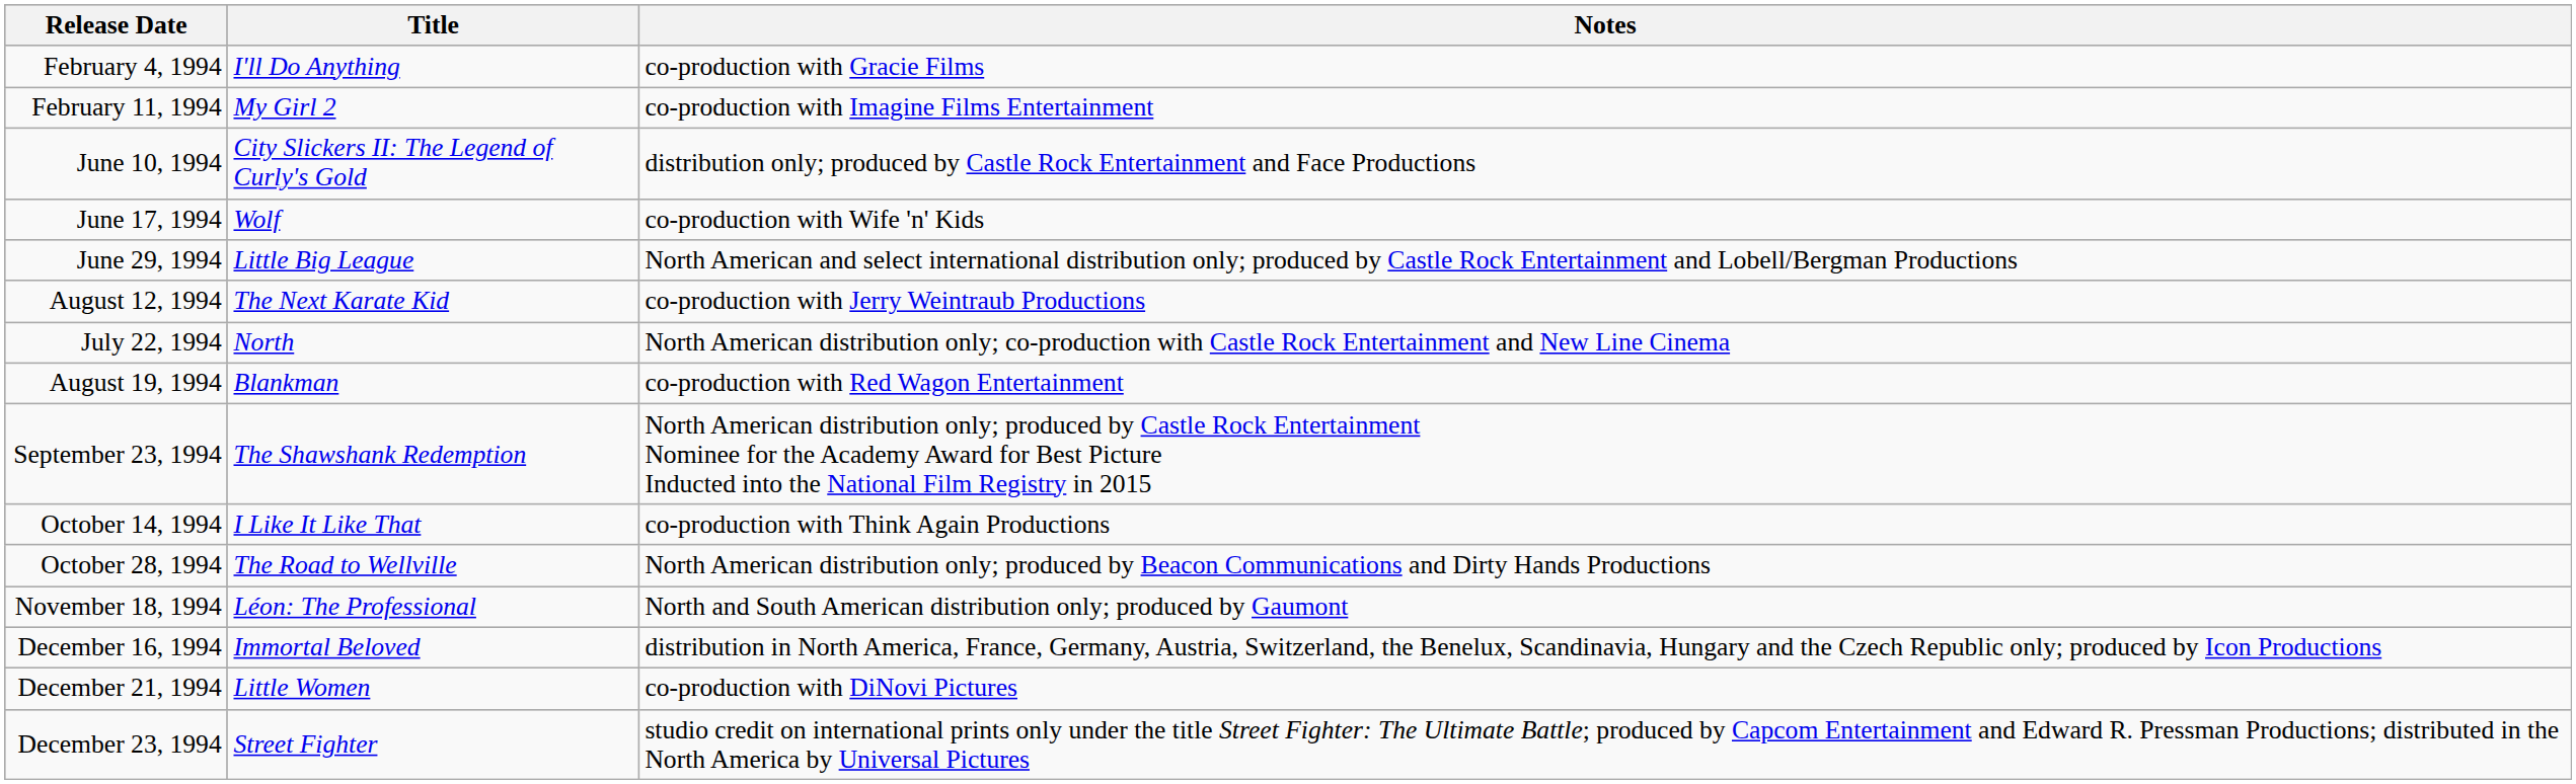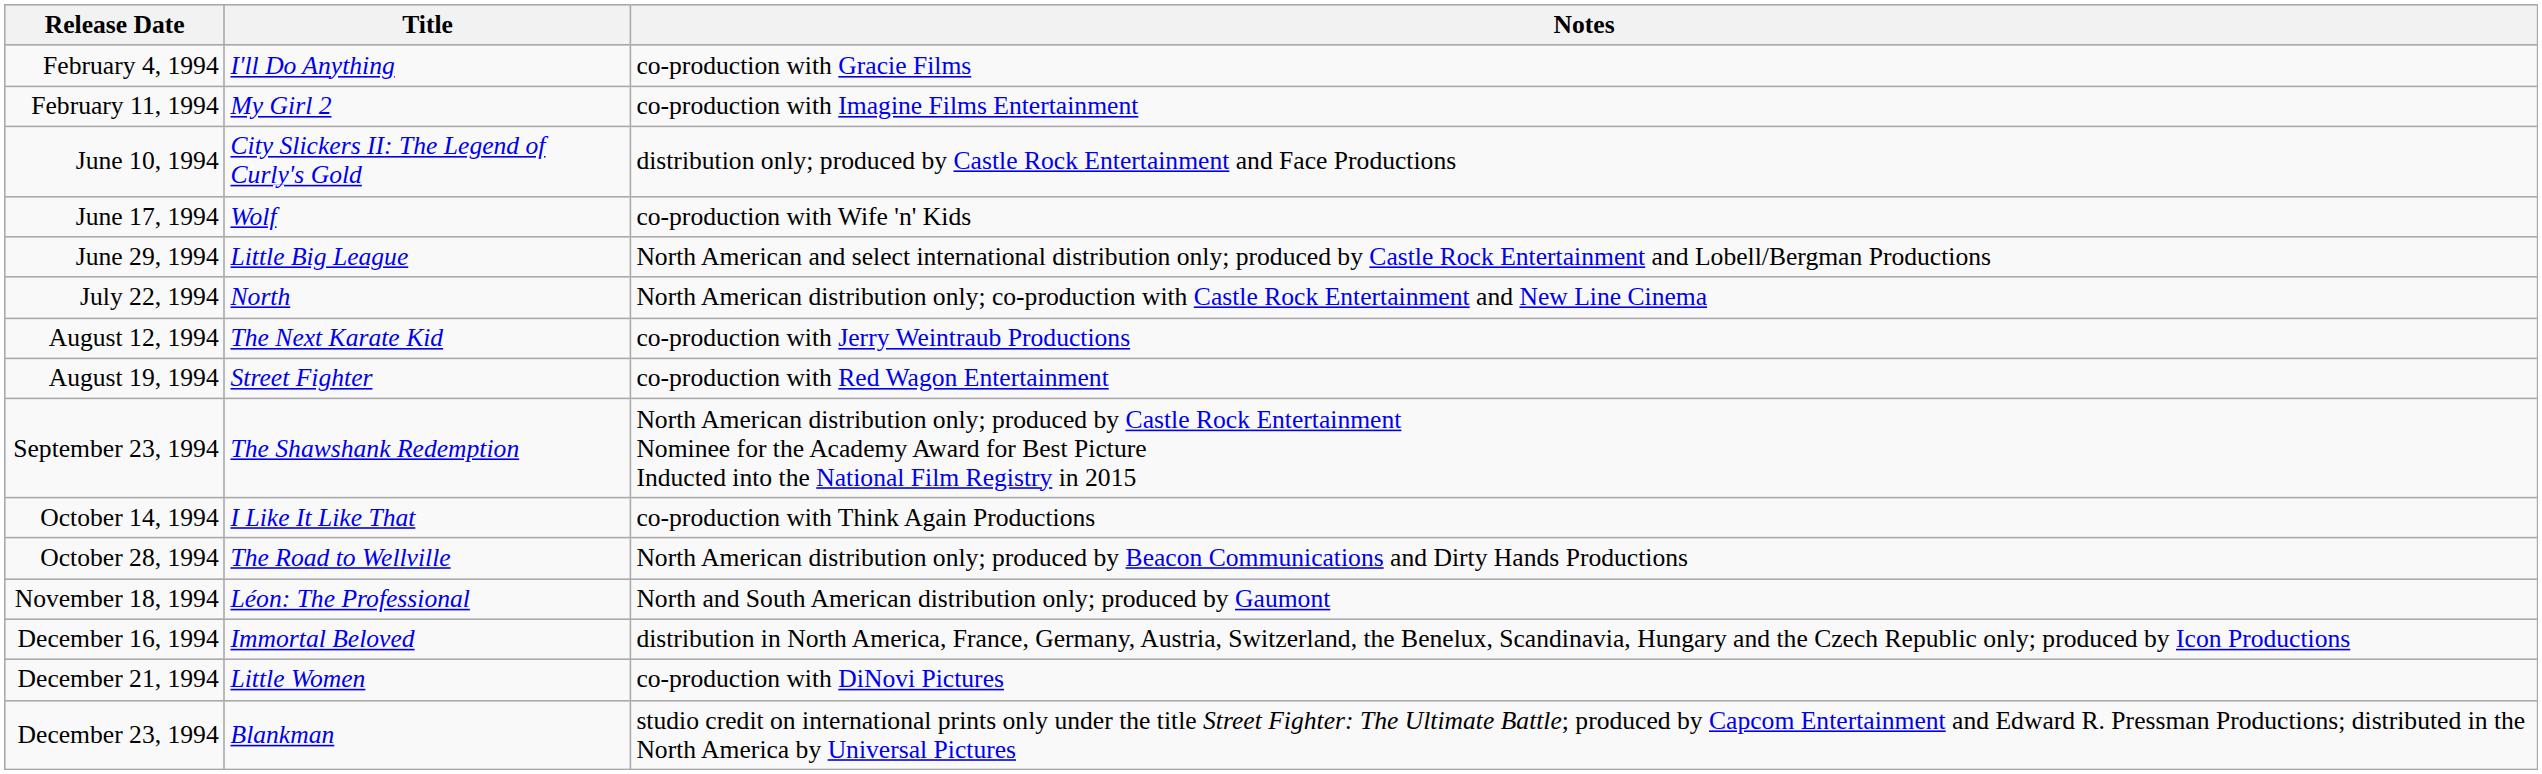rows swapped: July 22, 1994 <-> August 12, 1994
August 19, 1994 | Title: Blankman -> Street Fighter
December 23, 1994 | Title: Street Fighter -> Blankman
